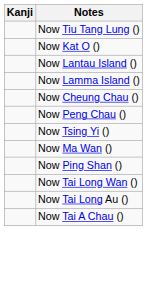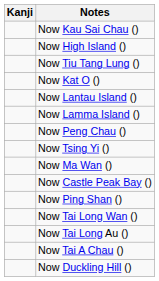+ row: Now Kau Sai Chau ()
+ row: Now High Island ()
- row: Now Cheung Chau ()
+ row: Now Castle Peak Bay ()
+ row: Now Duckling Hill ()
